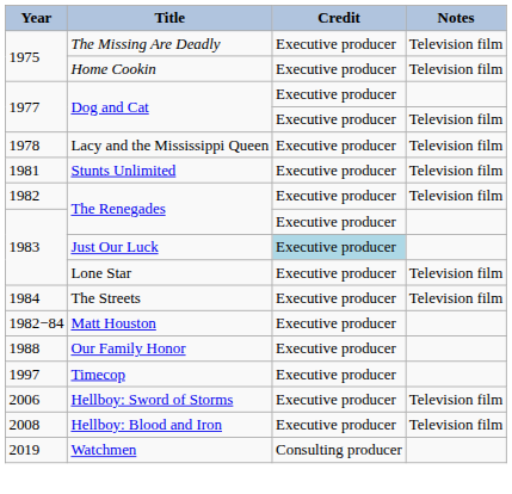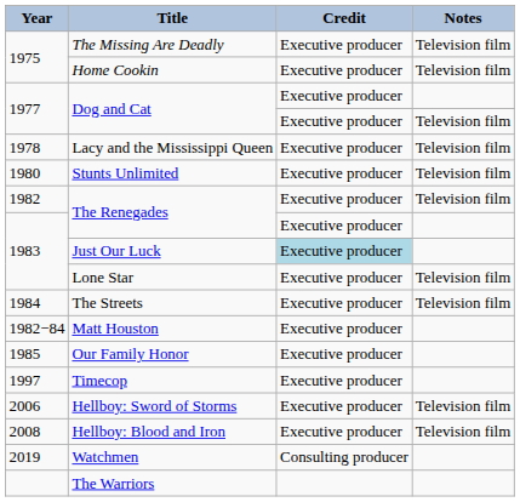Stunts Unlimited | Year: 1981 -> 1980
Our Family Honor | Year: 1988 -> 1985
+ row: The Warriors
